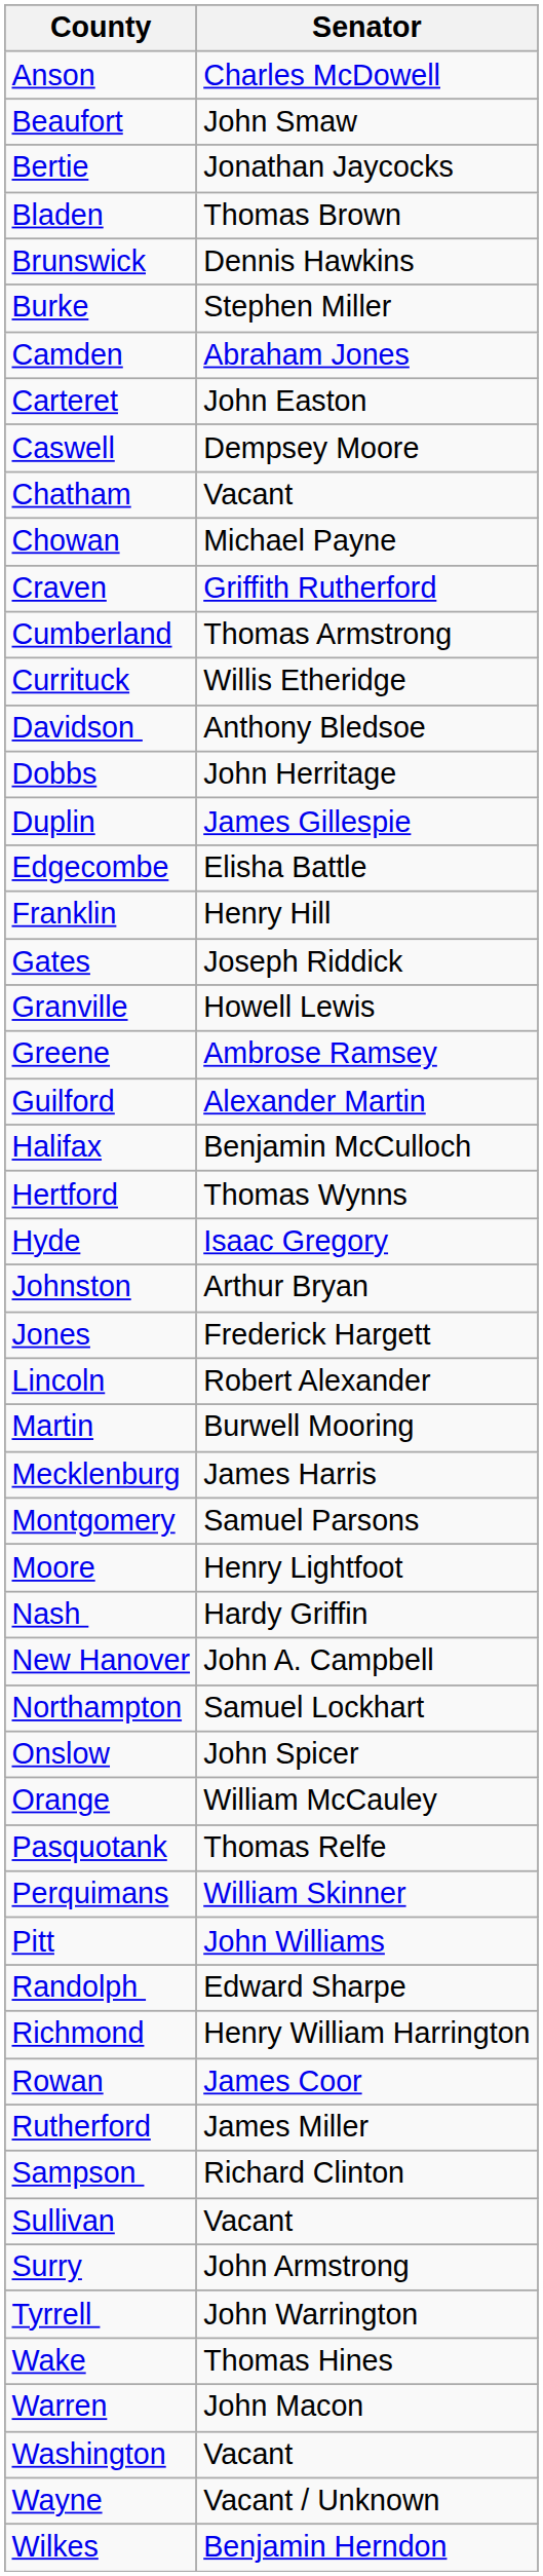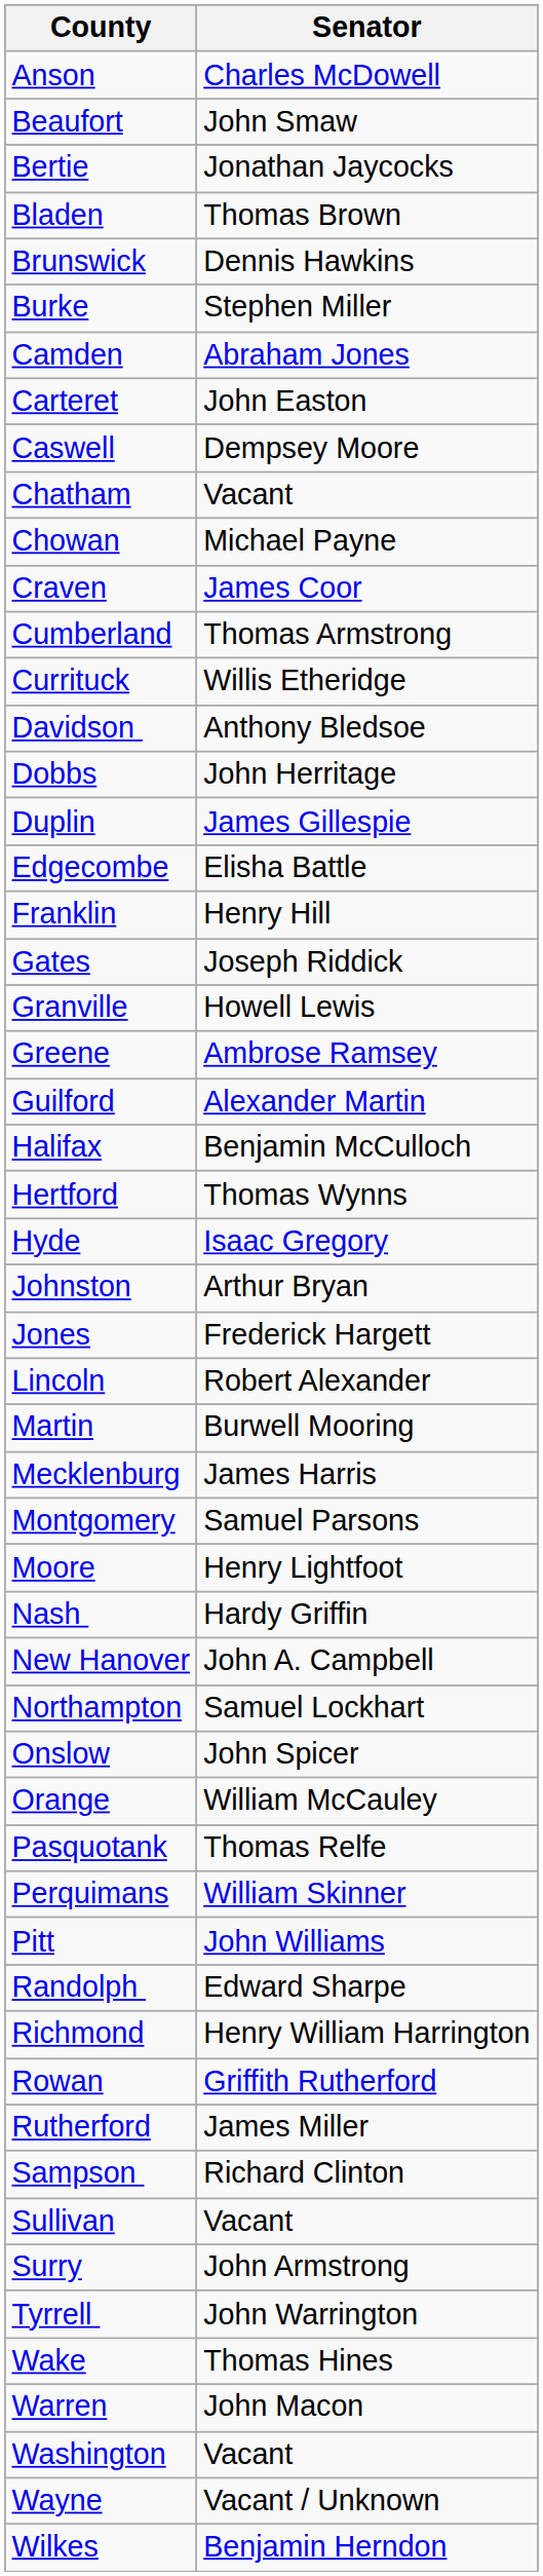Craven | Senator: Griffith Rutherford -> James Coor
Rowan | Senator: James Coor -> Griffith Rutherford
